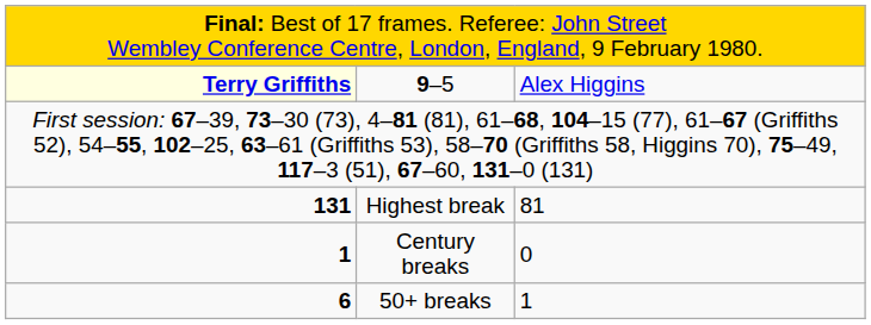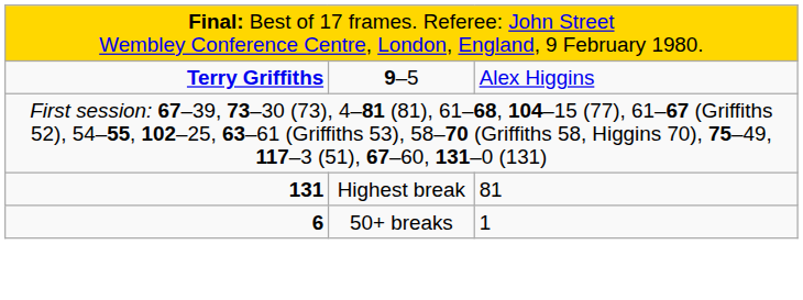9–5 | column 1: lightyellow background -> no background
- row: 1 | Century breaks | 0
